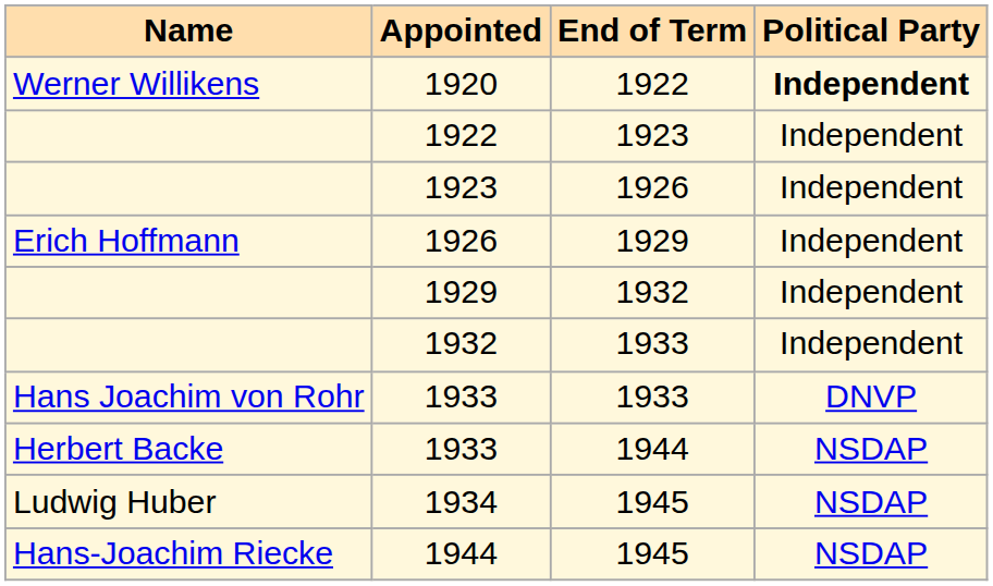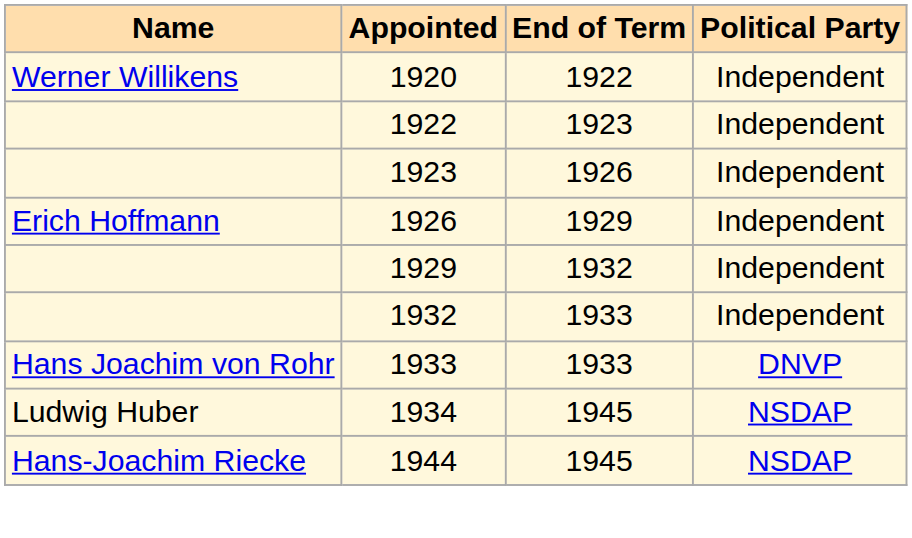1920 | Political Party: bold -> normal
- row: Herbert Backe | 1933 | 1944 | NSDAP
